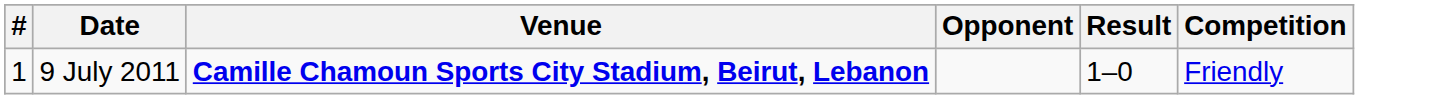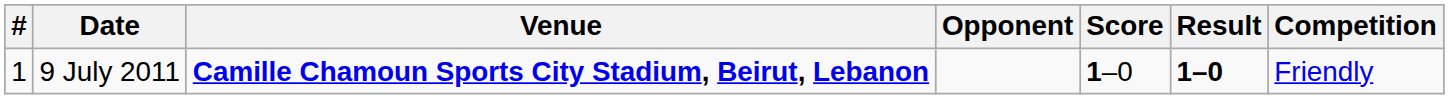+ column: Score | 1–0
9 July 2011 | Result: normal -> bold
